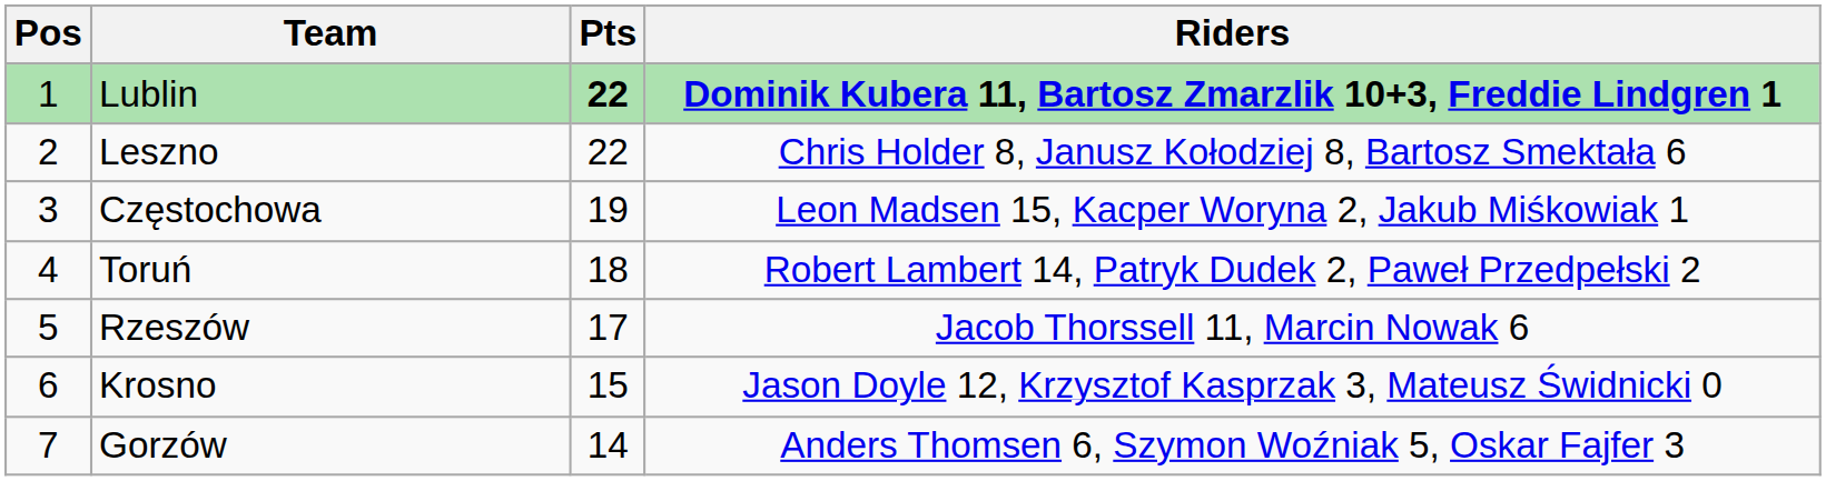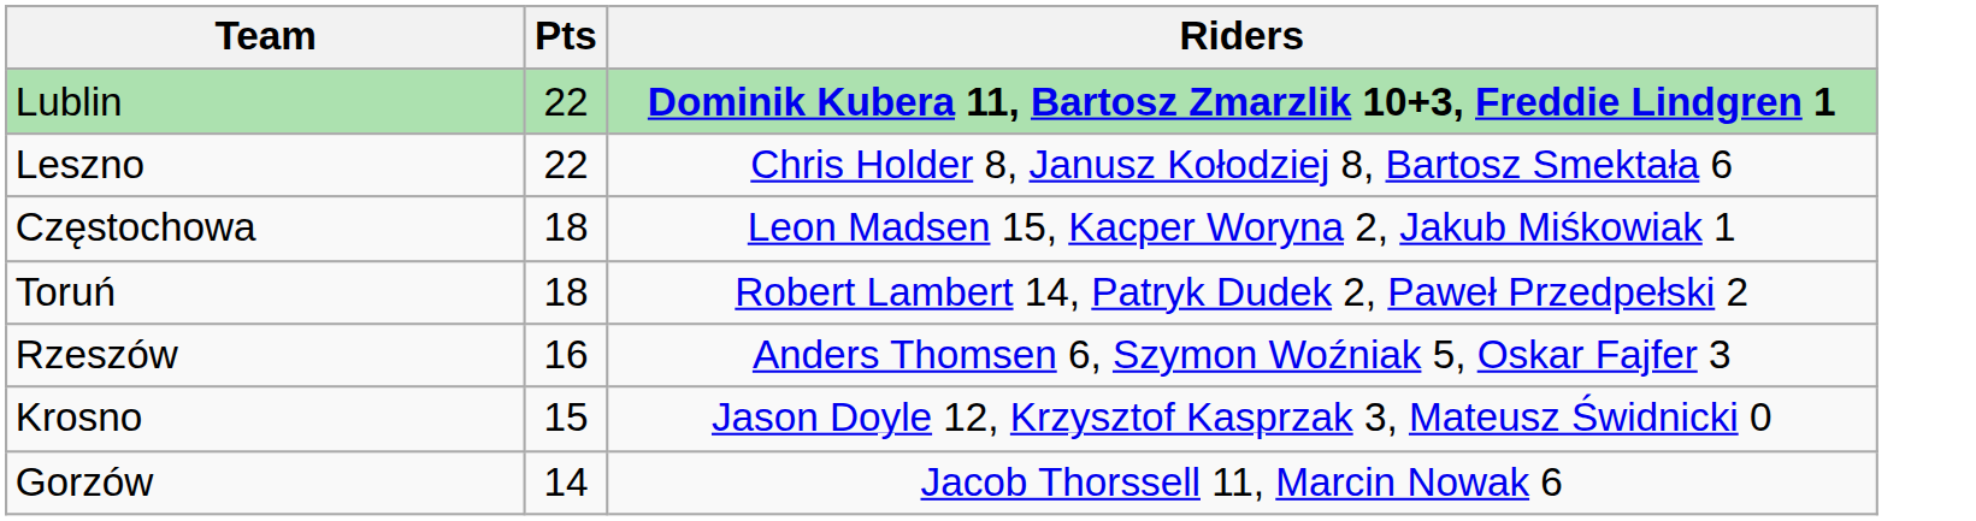- column: Pos | 1 | 2 | 3 | 4 | 5 | 6 | 7
Lublin | Pts: bold -> normal
Częstochowa | Pts: 19 -> 18
Rzeszów | Pts: 17 -> 16
Rzeszów | Riders: Jacob Thorssell 11, Marcin Nowak 6 -> Anders Thomsen 6, Szymon Woźniak 5, Oskar Fajfer 3
Gorzów | Riders: Anders Thomsen 6, Szymon Woźniak 5, Oskar Fajfer 3 -> Jacob Thorssell 11, Marcin Nowak 6
